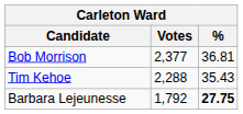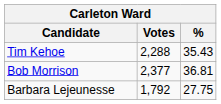rows swapped: Bob Morrison <-> Tim Kehoe
Barbara Lejeunesse | %: bold -> normal
